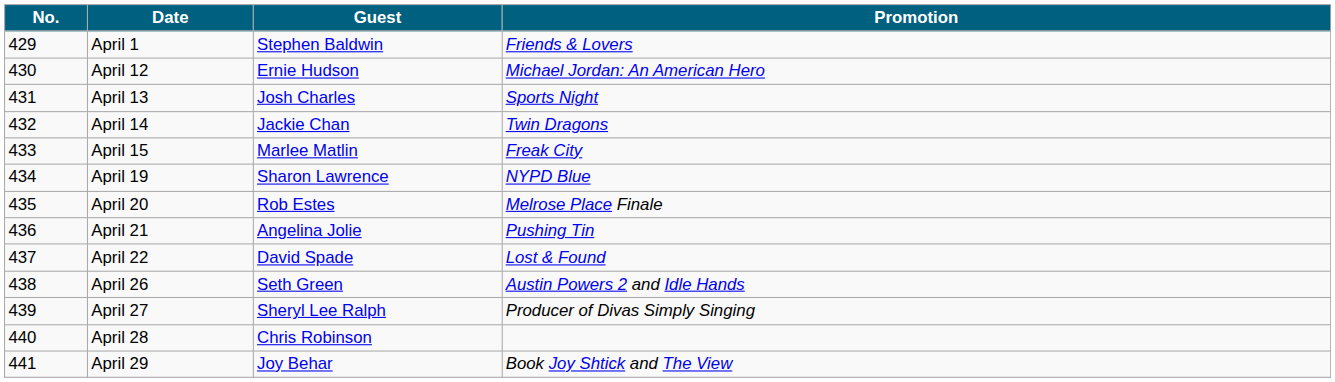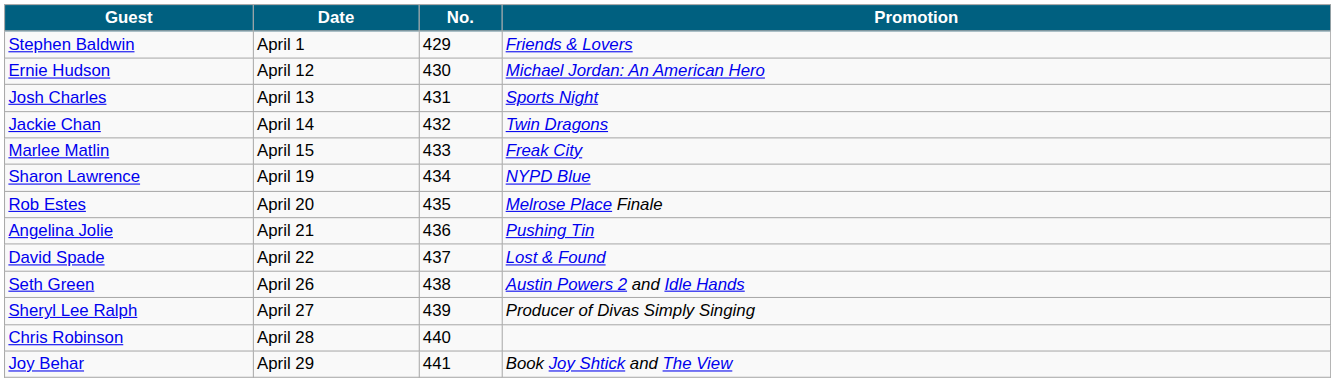columns swapped: No. <-> Guest
